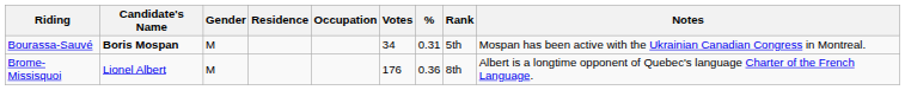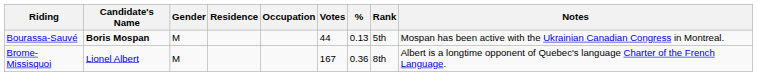Bourassa-Sauvé | Votes: 34 -> 44
Bourassa-Sauvé | %: 0.31 -> 0.13
Brome-Missisquoi | Votes: 176 -> 167
